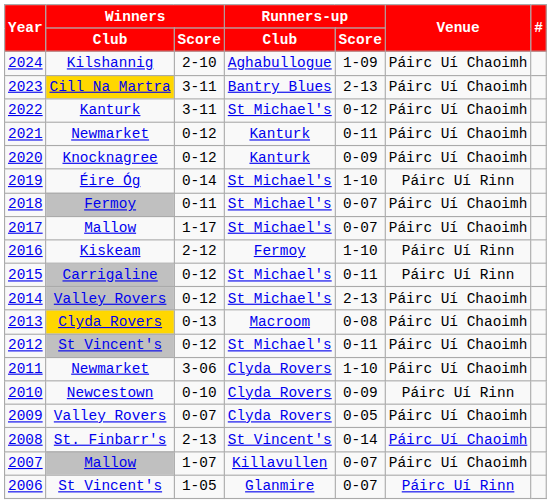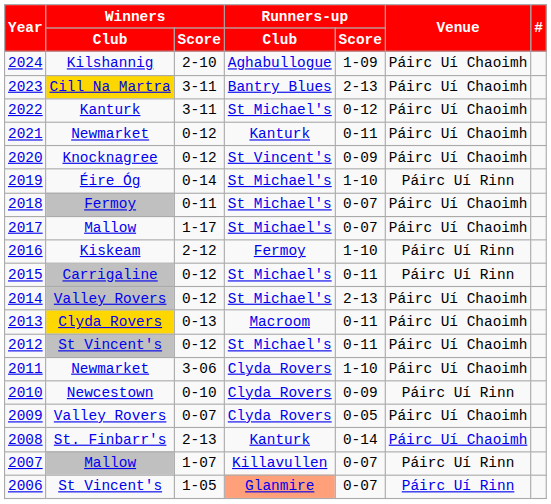2020 | Runners-up / Club: Kanturk -> St Vincent's
2013 | Runners-up / Score: 0-08 -> 0-11
2008 | Runners-up / Club: St Vincent's -> Kanturk
2007 | Venue: Páirc Uí Chaoimh -> Páirc Uí Rinn
2006 | Runners-up / Club: no background -> lightsalmon background
